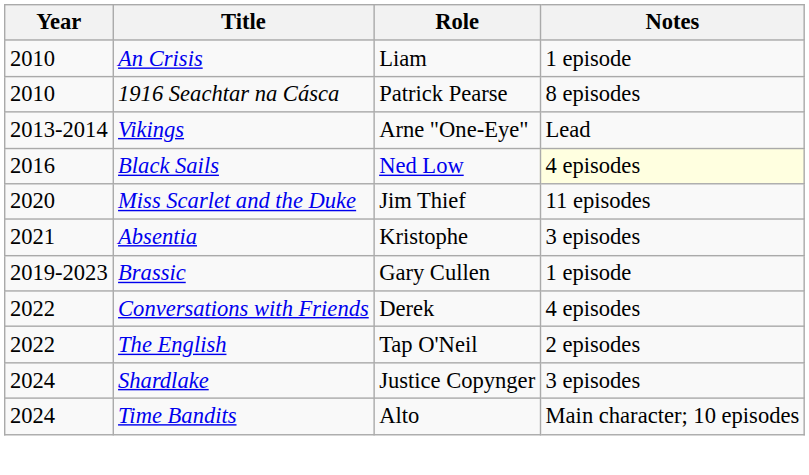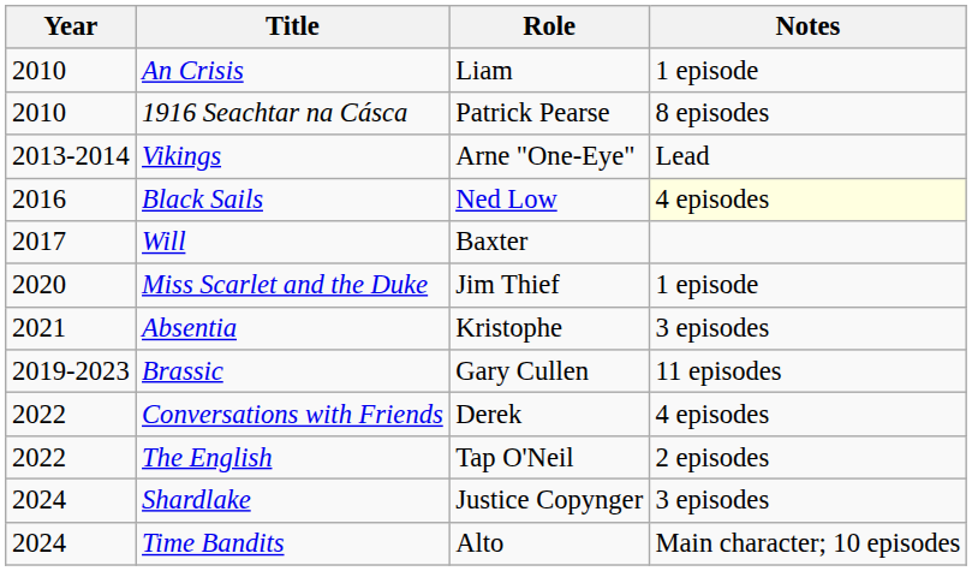+ row: 2017 | Will | Baxter
Miss Scarlet and the Duke | Notes: 11 episodes -> 1 episode
Brassic | Notes: 1 episode -> 11 episodes
